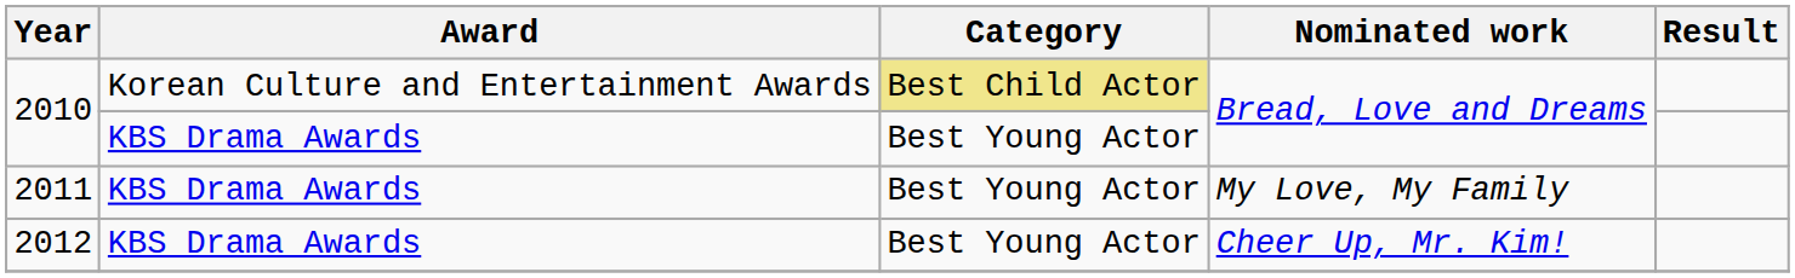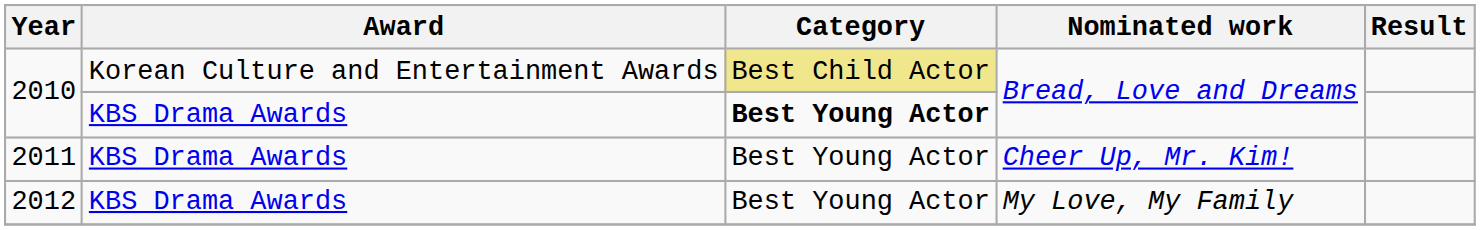2010 / KBS Drama Awards | Category: normal -> bold
2011 | Nominated work: My Love, My Family -> Cheer Up, Mr. Kim!
2012 | Nominated work: Cheer Up, Mr. Kim! -> My Love, My Family
